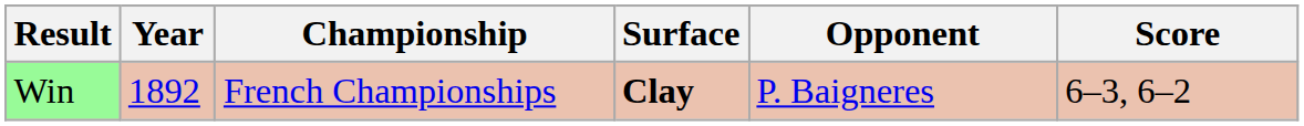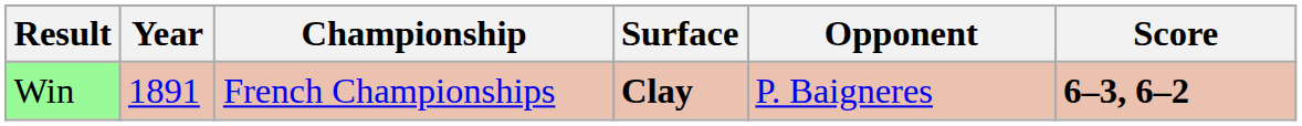Win | Year: 1892 -> 1891
Win | Score: normal -> bold
